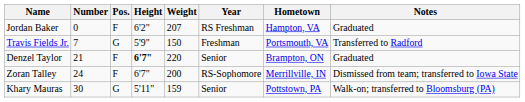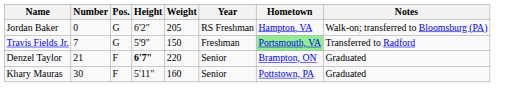Jordan Baker | Pos.: F -> G
Jordan Baker | Weight: 207 -> 205
Jordan Baker | Notes: Graduated -> Walk-on; transferred to Bloomsburg (PA)
Travis Fields Jr. | Hometown: no background -> lightgreen background
- row: Zoran Talley | 24 | F | 6'7" | 200 | RS-Sophomore | Merrillville, IN | Dismissed from team; transferred to Iowa State
Khary Mauras | Pos.: G -> F
Khary Mauras | Weight: 159 -> 160
Khary Mauras | Notes: Walk-on; transferred to Bloomsburg (PA) -> Graduated
